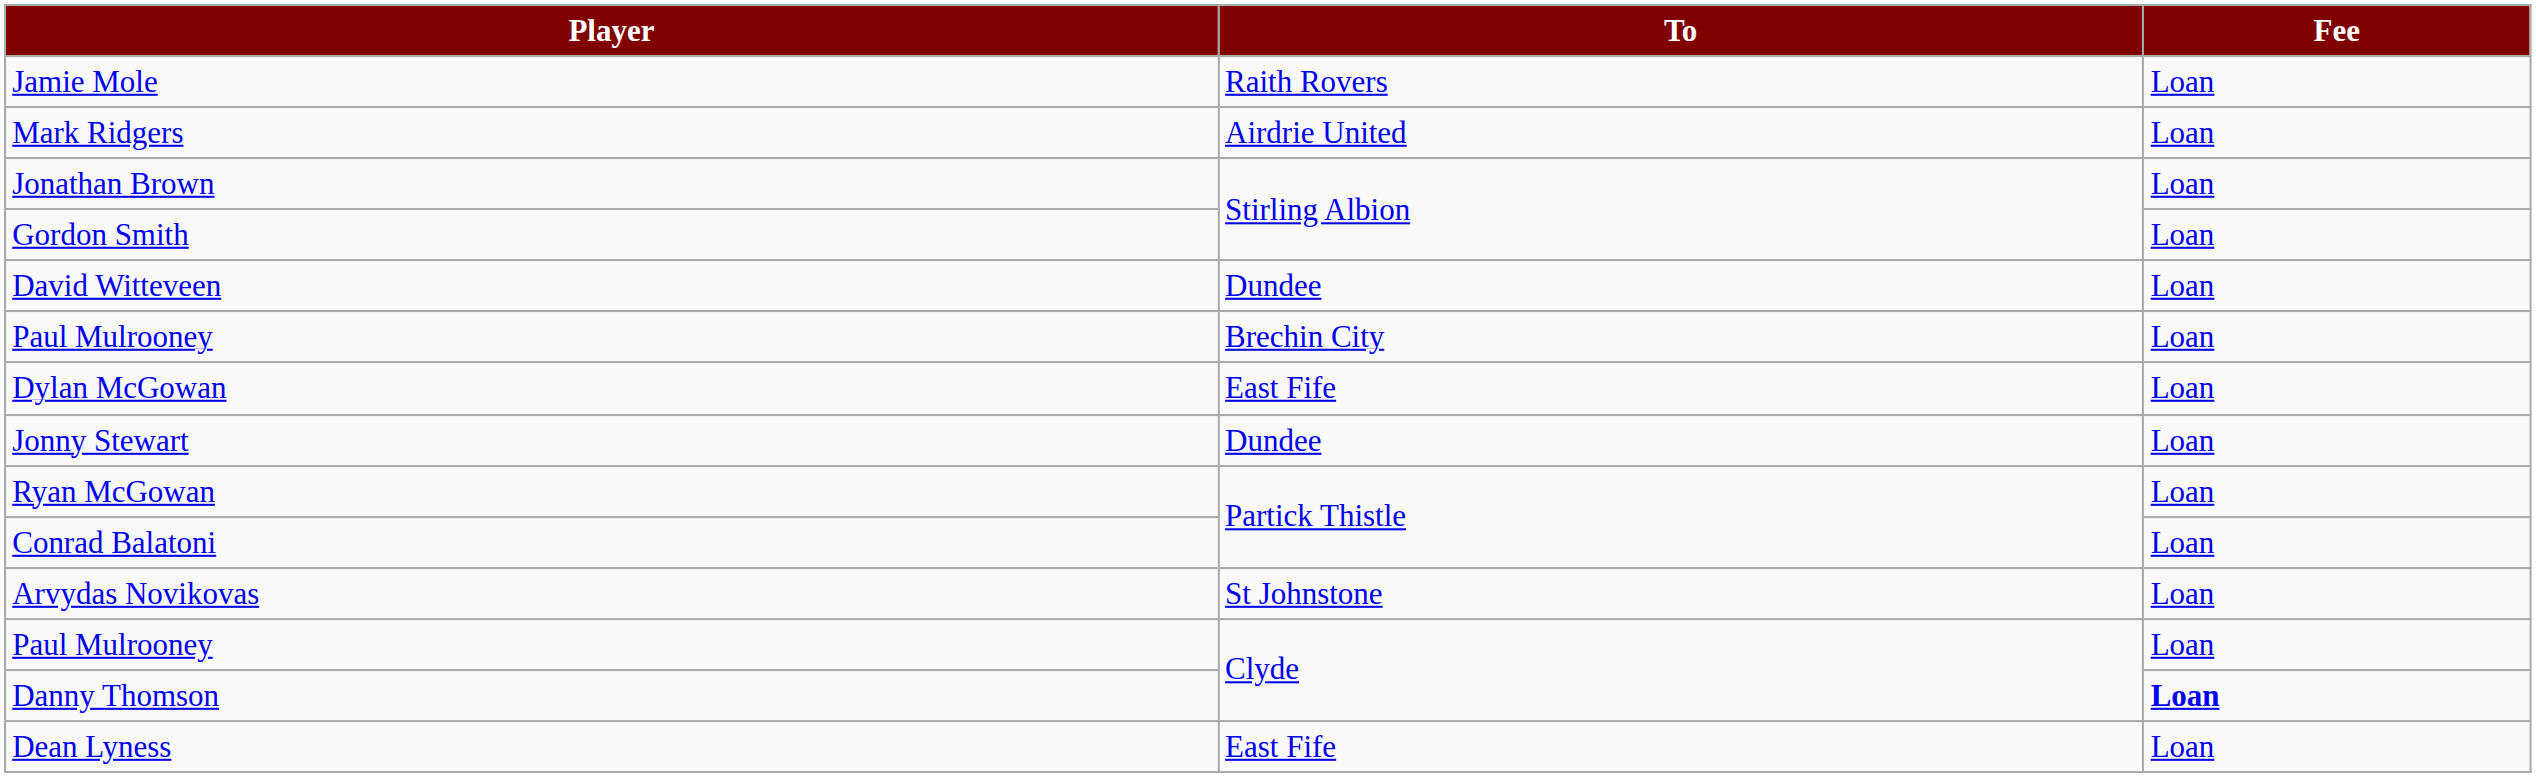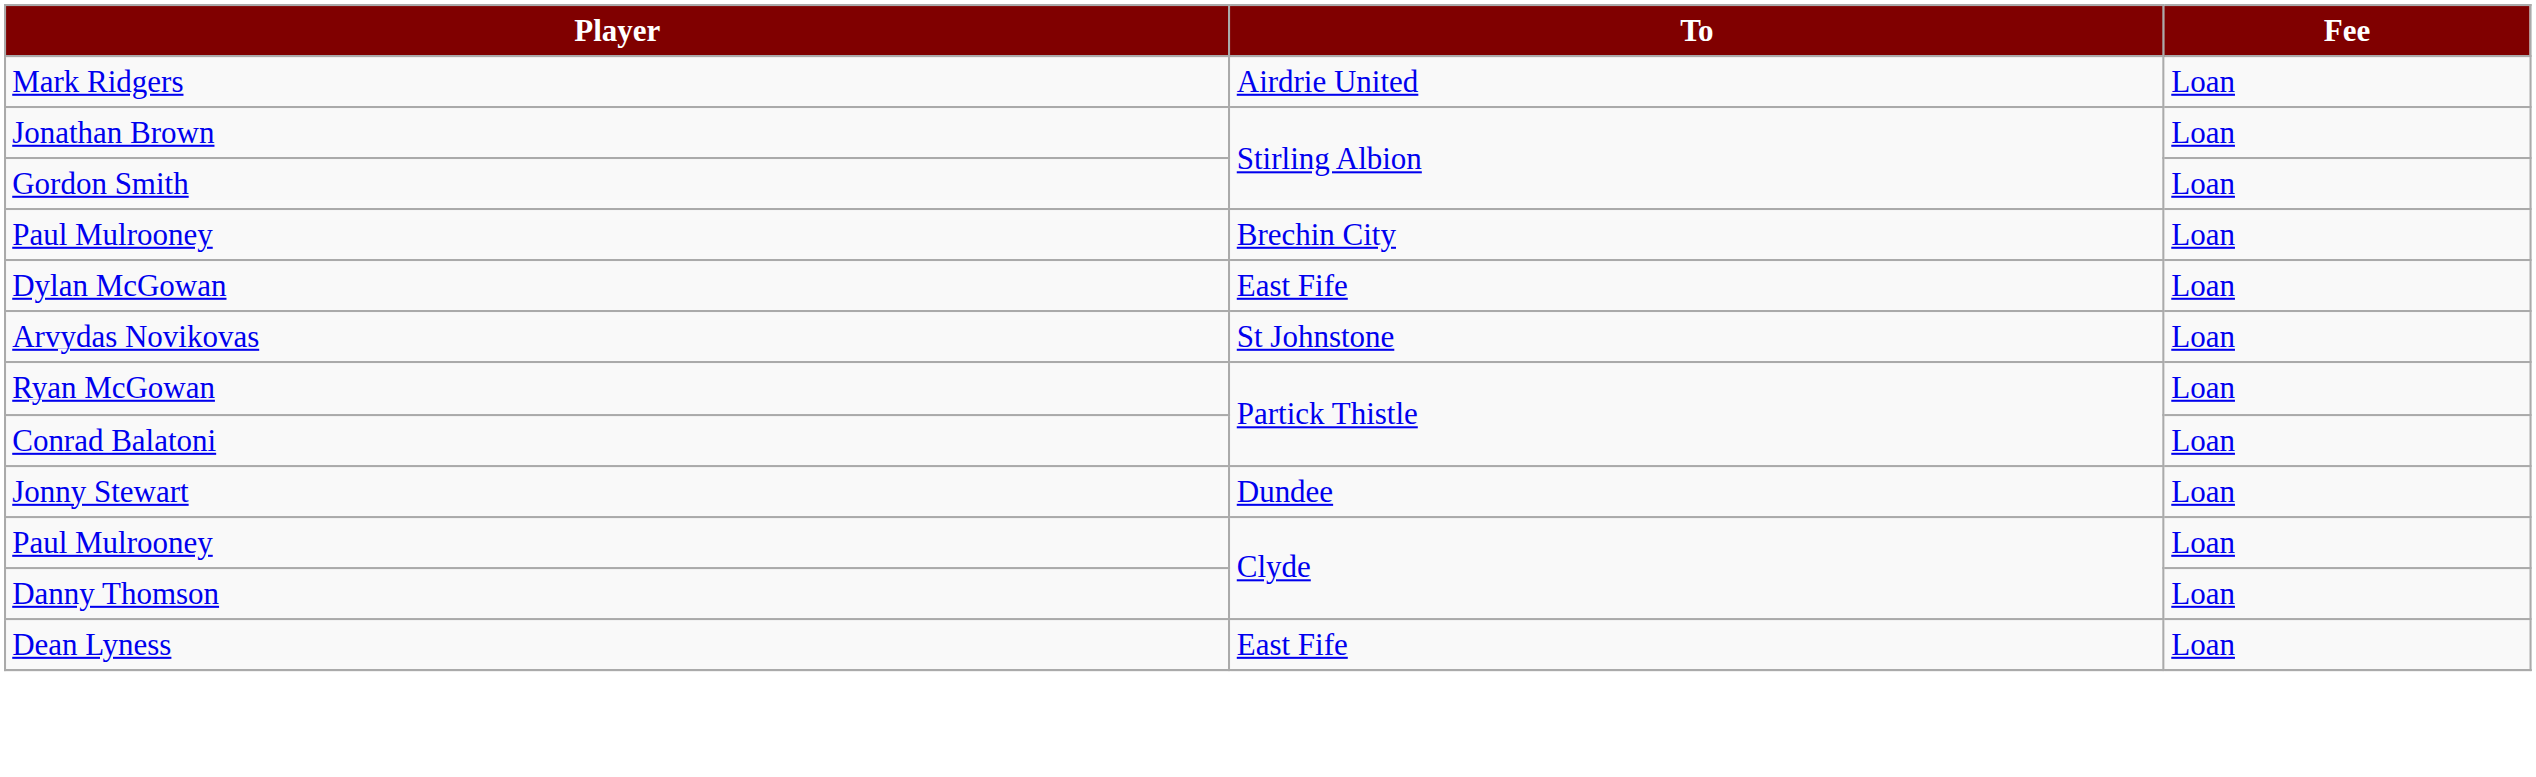- row: Jamie Mole | Raith Rovers | Loan
- row: David Witteveen | Dundee | Loan
rows swapped: Jonny Stewart <-> Arvydas Novikovas
Danny Thomson | Fee: bold -> normal
